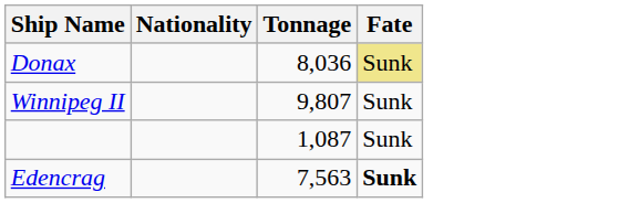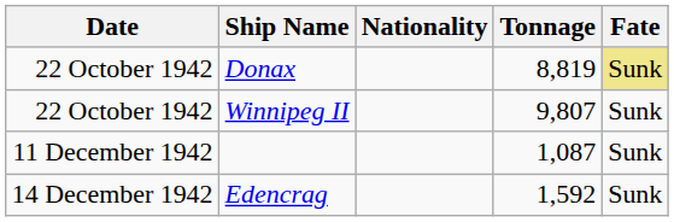+ column: Date | 22 October 1942 | 22 October 1942 | 11 December 1942 | 14 December 1942
Donax | Tonnage: 8,036 -> 8,819
Edencrag | Tonnage: 7,563 -> 1,592
Edencrag | Fate: bold -> normal
